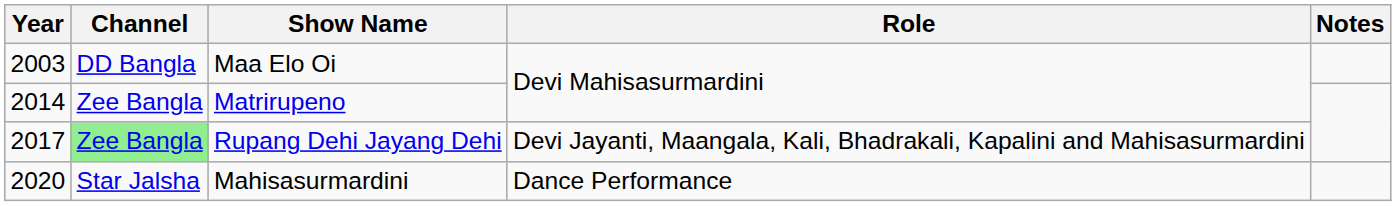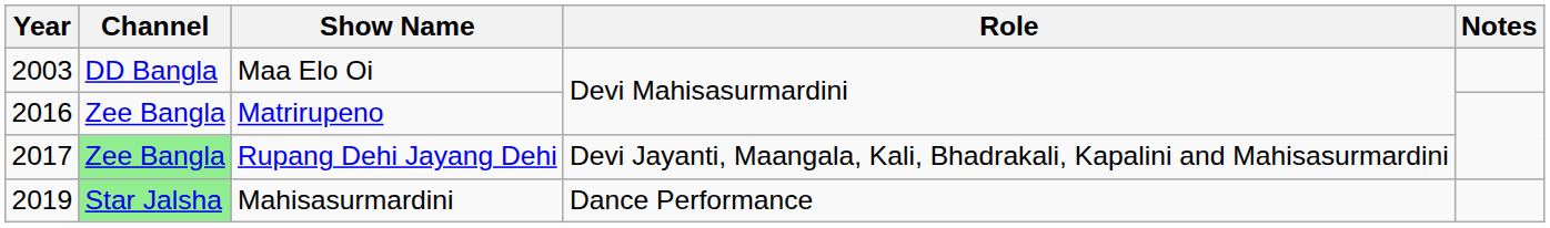Matrirupeno | Year: 2014 -> 2016
Mahisasurmardini | Year: 2020 -> 2019
Mahisasurmardini | Channel: no background -> lightgreen background
